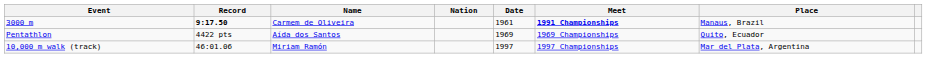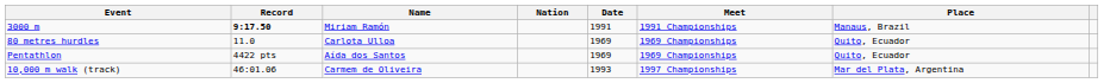3000 m | Name: Carmem de Oliveira -> Miriam Ramón
3000 m | Date: 1961 -> 1991
3000 m | Meet: bold -> normal
+ row: 80 metres hurdles | 11.0 | Carlota Ulloa | 1969 | 1969 Championships | Quito, Ecuador
10,000 m walk (track) | Name: Miriam Ramón -> Carmem de Oliveira
10,000 m walk (track) | Date: 1997 -> 1993
